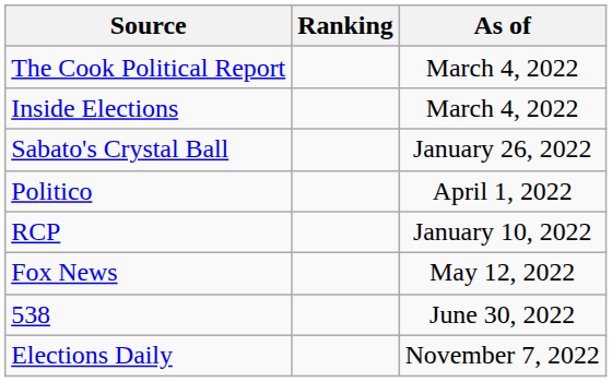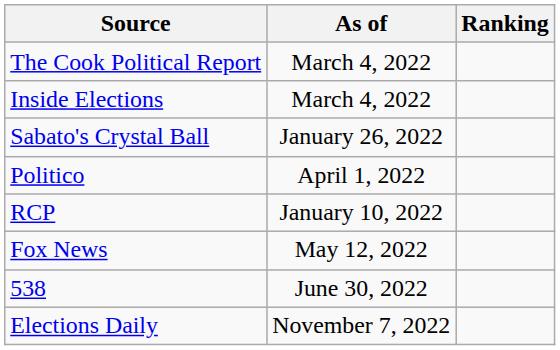columns swapped: Ranking <-> As of
